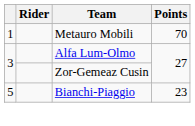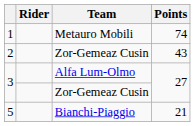1 | Points: 70 -> 74
+ row: 2 | Zor-Gemeaz Cusin | 43
5 | Points: 23 -> 21
